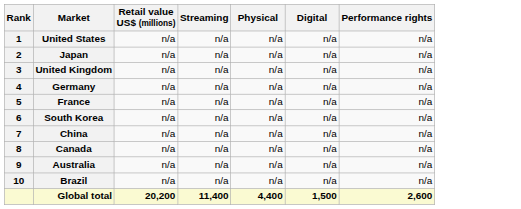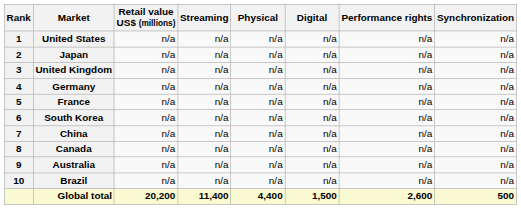+ column: Synchronization | n/a | n/a | n/a | n/a | n/a | n/a | n/a | n/a | n/a | n/a | 500
